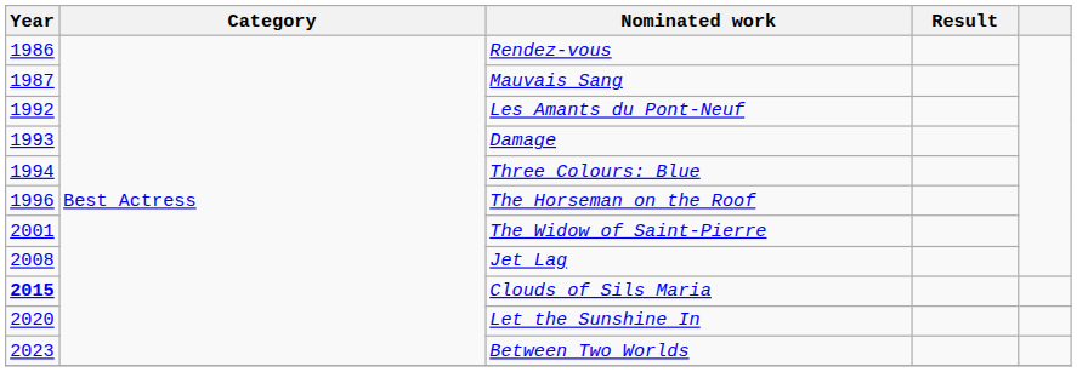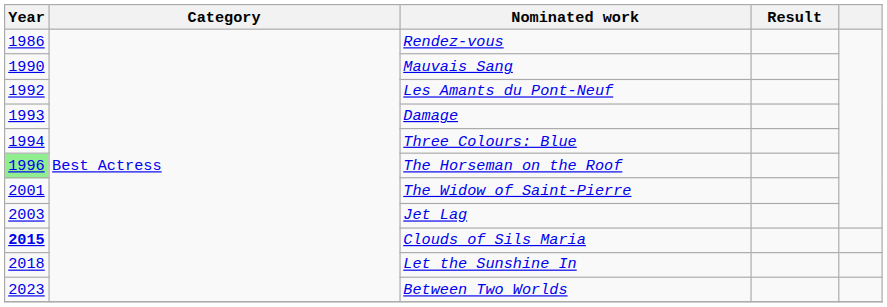Mauvais Sang | Year: 1987 -> 1990
The Horseman on the Roof | Year: no background -> lightgreen background
Jet Lag | Year: 2008 -> 2003
Let the Sunshine In | Year: 2020 -> 2018
